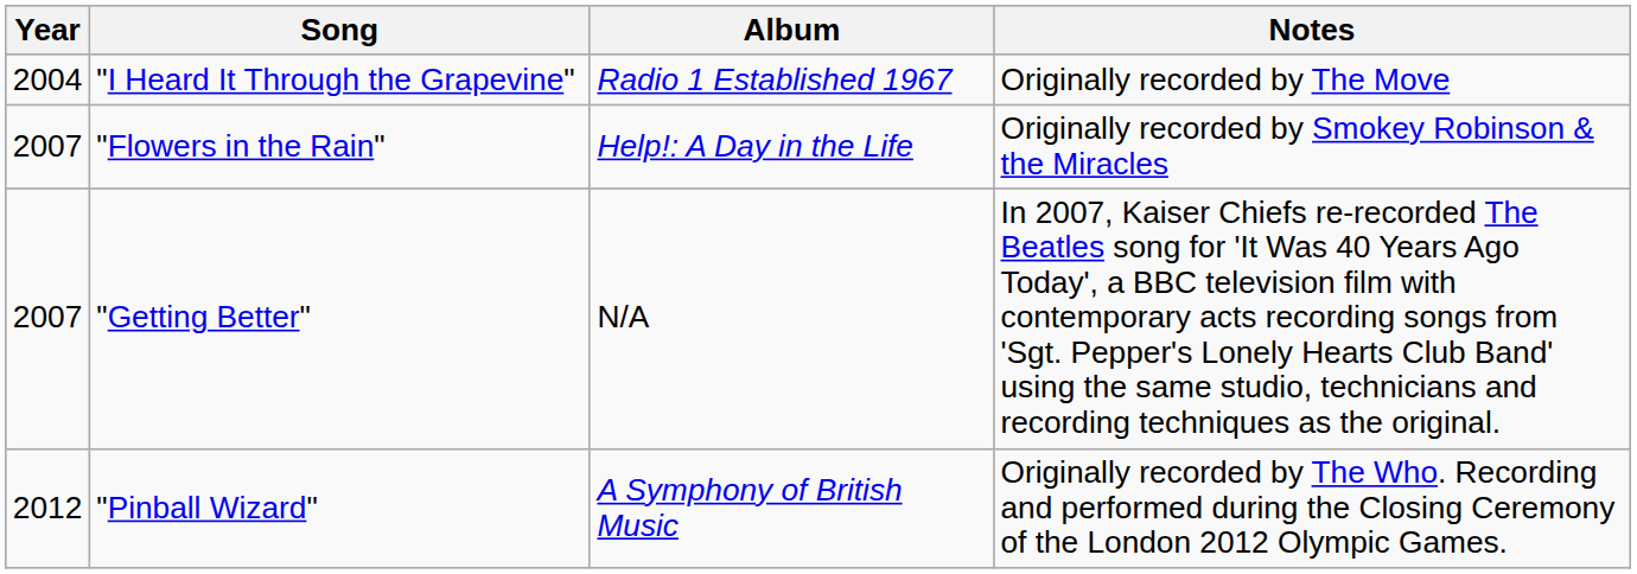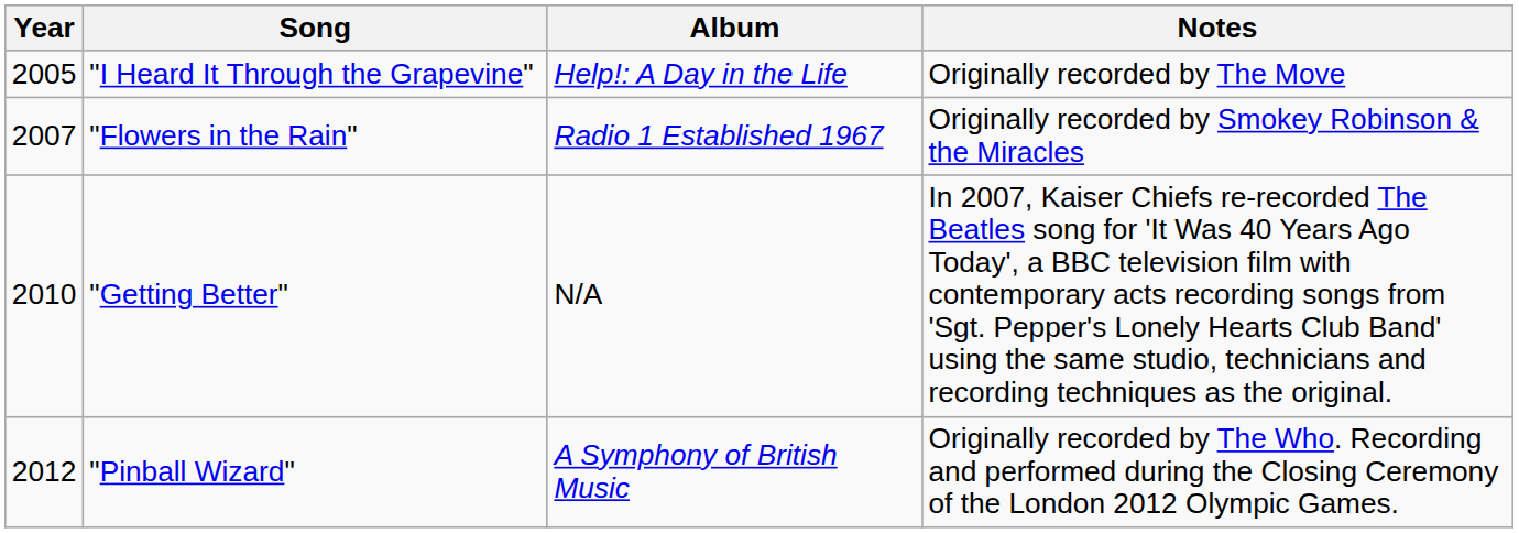"I Heard It Through the Grapevine" | Year: 2004 -> 2005
"I Heard It Through the Grapevine" | Album: Radio 1 Established 1967 -> Help!: A Day in the Life
"Flowers in the Rain" | Album: Help!: A Day in the Life -> Radio 1 Established 1967
"Getting Better" | Year: 2007 -> 2010
